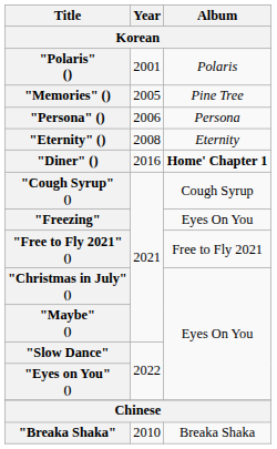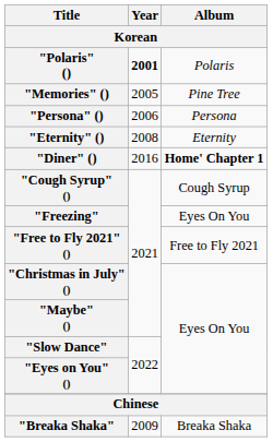"Polaris" () | Year: normal -> bold
"Breaka Shaka" | Year: 2010 -> 2009
